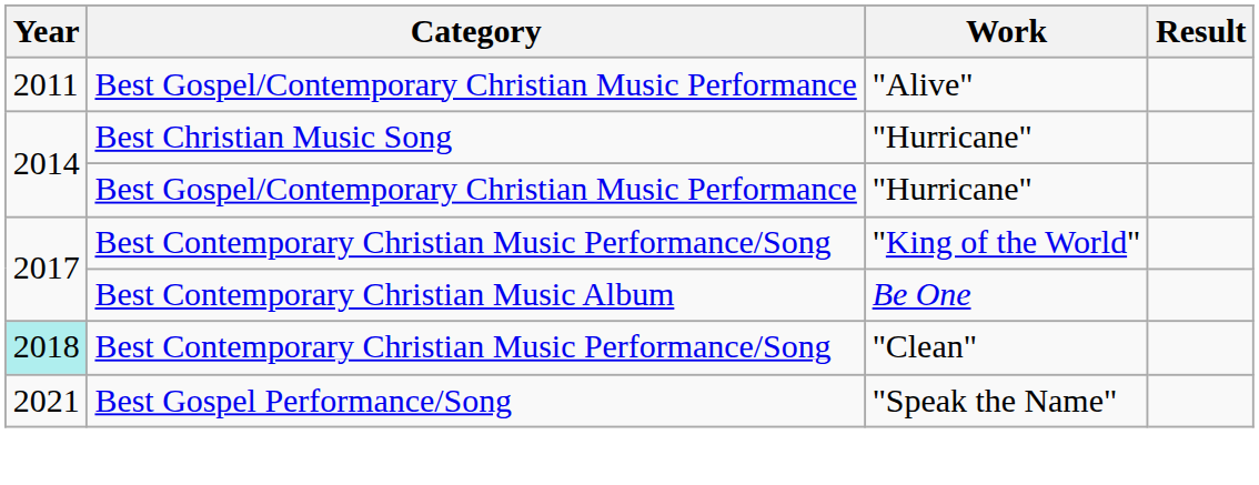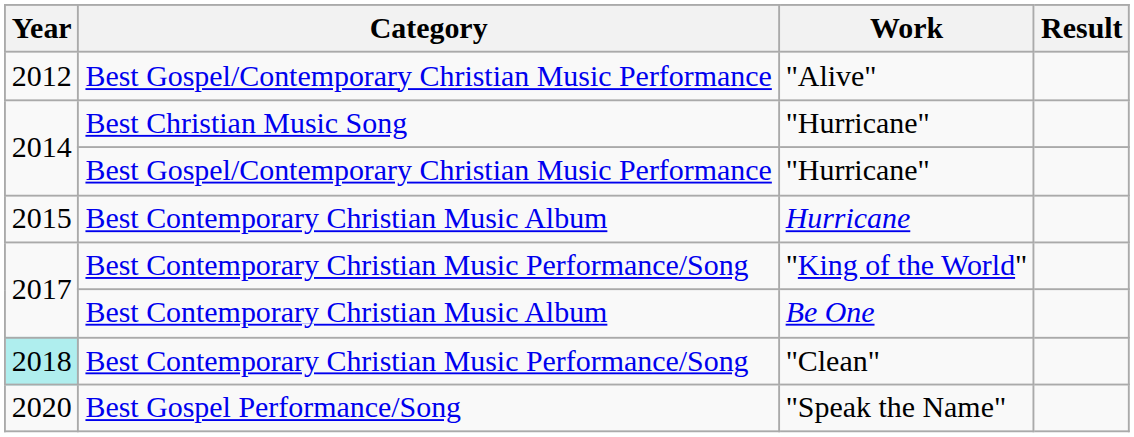"Alive" | Year: 2011 -> 2012
+ row: 2015 | Best Contemporary Christian Music Album | Hurricane
"Speak the Name" | Year: 2021 -> 2020
